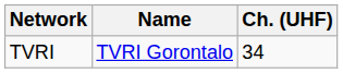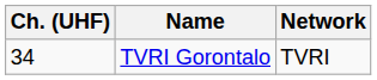columns swapped: Ch. (UHF) <-> Network
